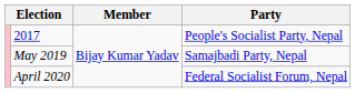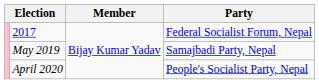2017 | Party: People's Socialist Party, Nepal -> Federal Socialist Forum, Nepal
April 2020 | Party: Federal Socialist Forum, Nepal -> People's Socialist Party, Nepal
